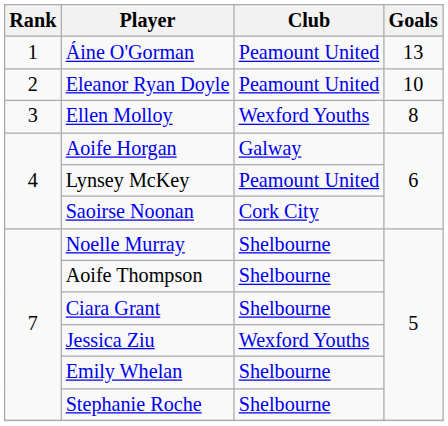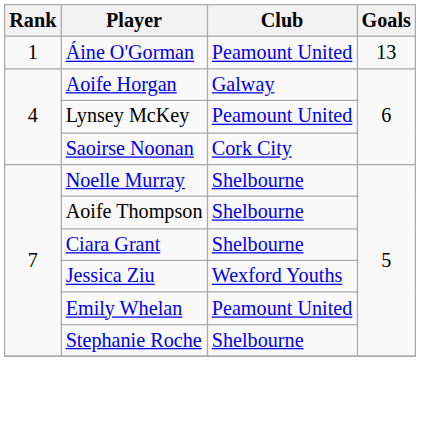- row: 2 | Eleanor Ryan Doyle | Peamount United | 10
- row: 3 | Ellen Molloy | Wexford Youths | 8
Emily Whelan | Club: Shelbourne -> Peamount United
